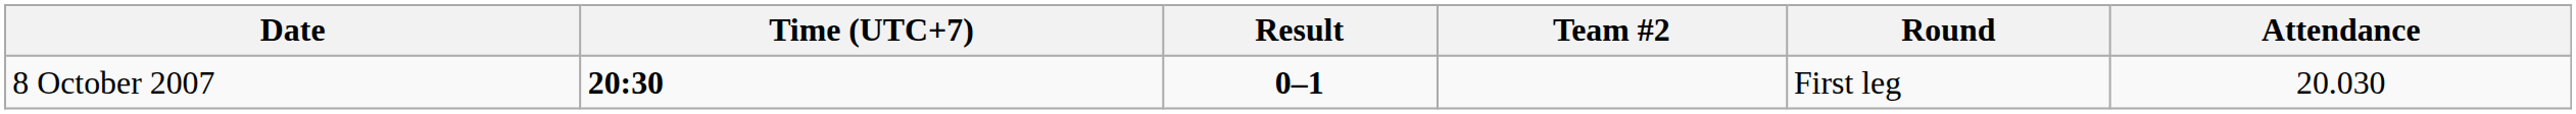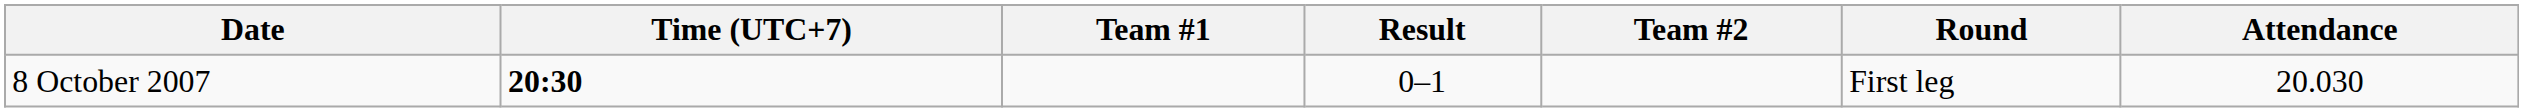+ column: Team #1
8 October 2007 | Result: bold -> normal
